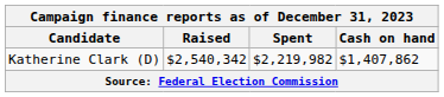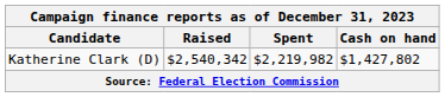Katherine Clark (D) | Cash on hand: $1,407,862 -> $1,427,802
